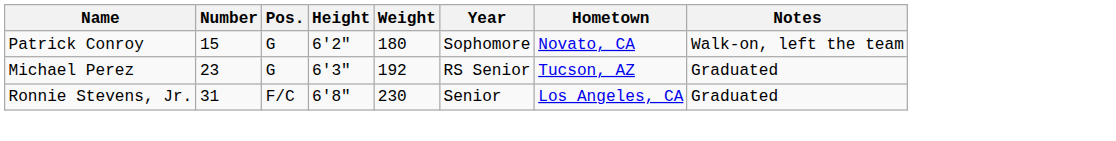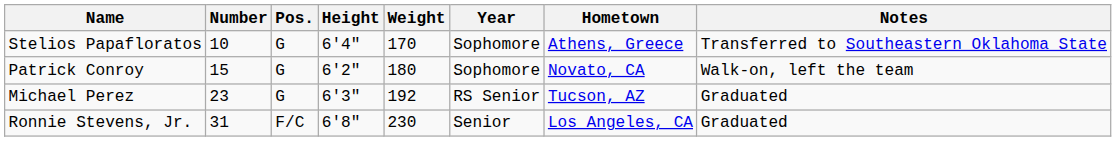+ row: Stelios Papafloratos | 10 | G | 6'4" | 170 | Sophomore | Athens, Greece | Transferred to Southeastern Oklahoma State
